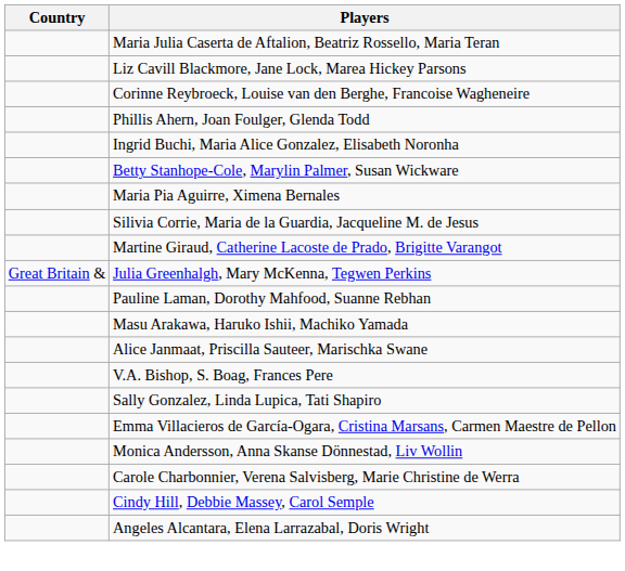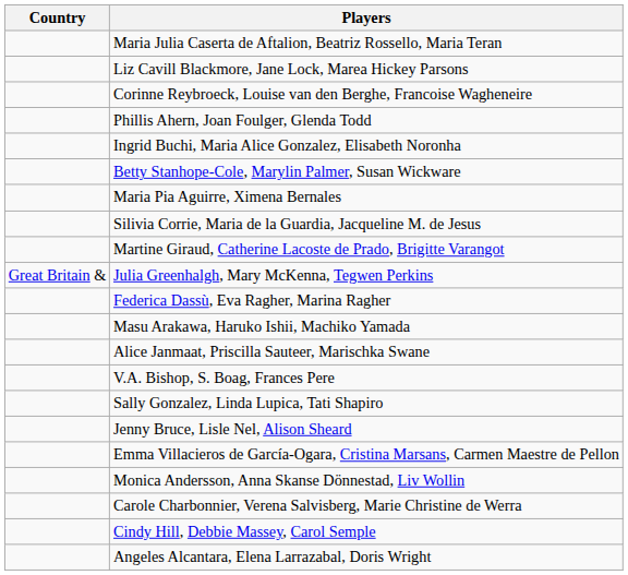+ row: Federica Dassù, Eva Ragher, Marina Ragher
- row: Pauline Laman, Dorothy Mahfood, Suanne Rebhan
+ row: Jenny Bruce, Lisle Nel, Alison Sheard
